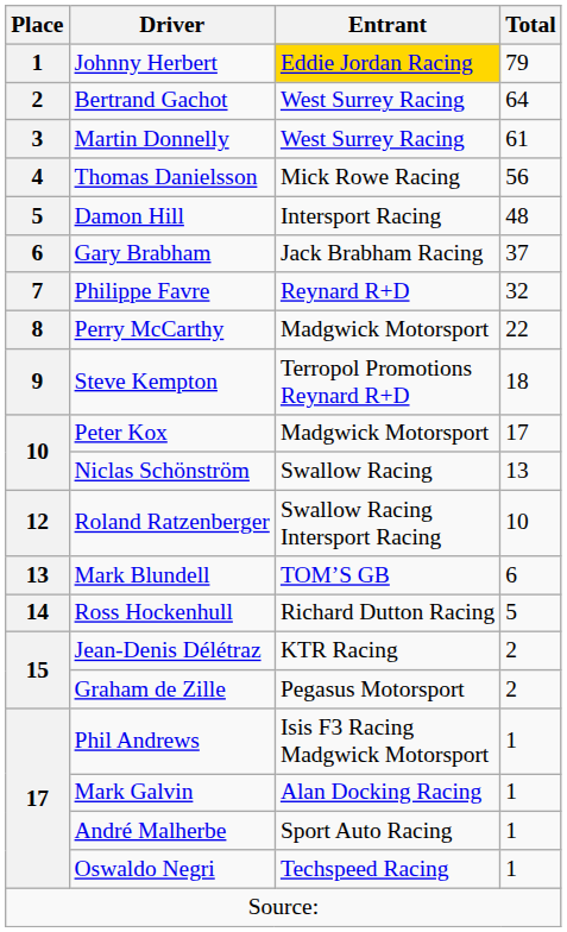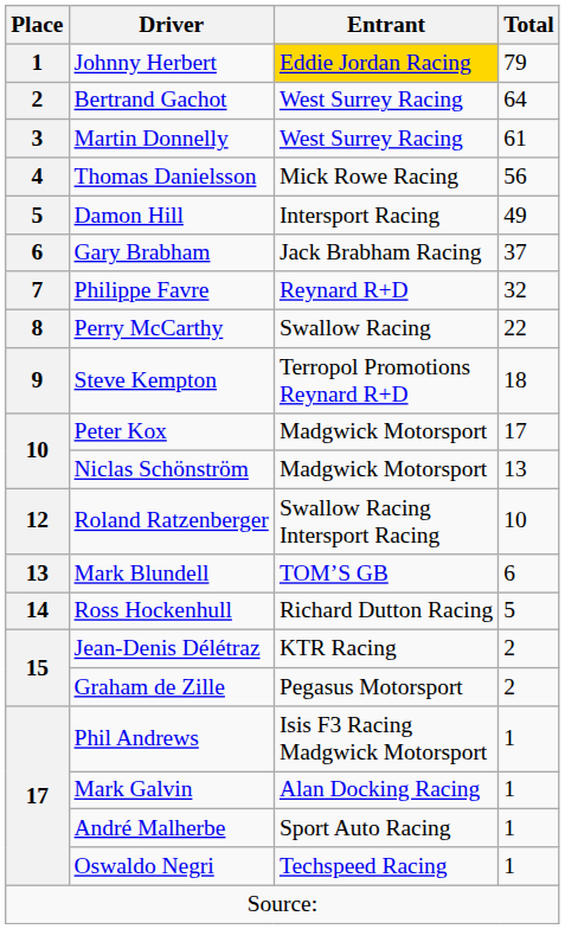Damon Hill | Total: 48 -> 49
Perry McCarthy | Entrant: Madgwick Motorsport -> Swallow Racing
Niclas Schönström | Entrant: Swallow Racing -> Madgwick Motorsport
